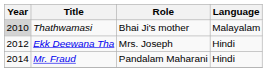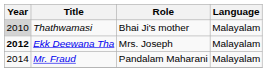Ekk Deewana Tha | Year: normal -> bold
Ekk Deewana Tha | Language: Hindi -> Malayalam
Mr. Fraud | Language: Hindi -> Malayalam
